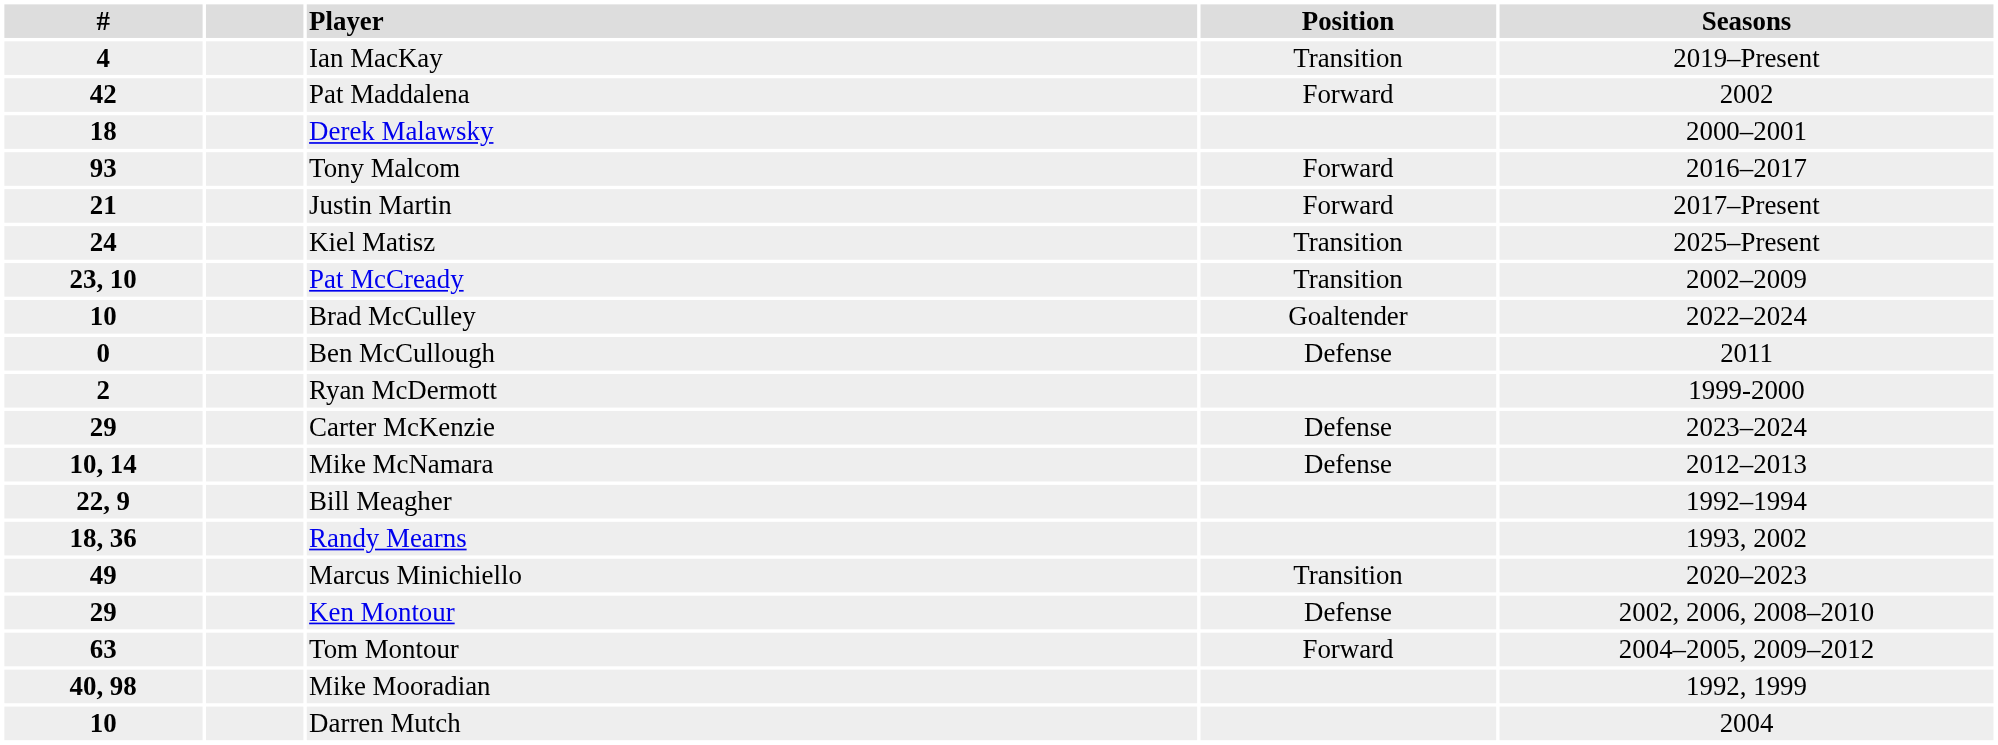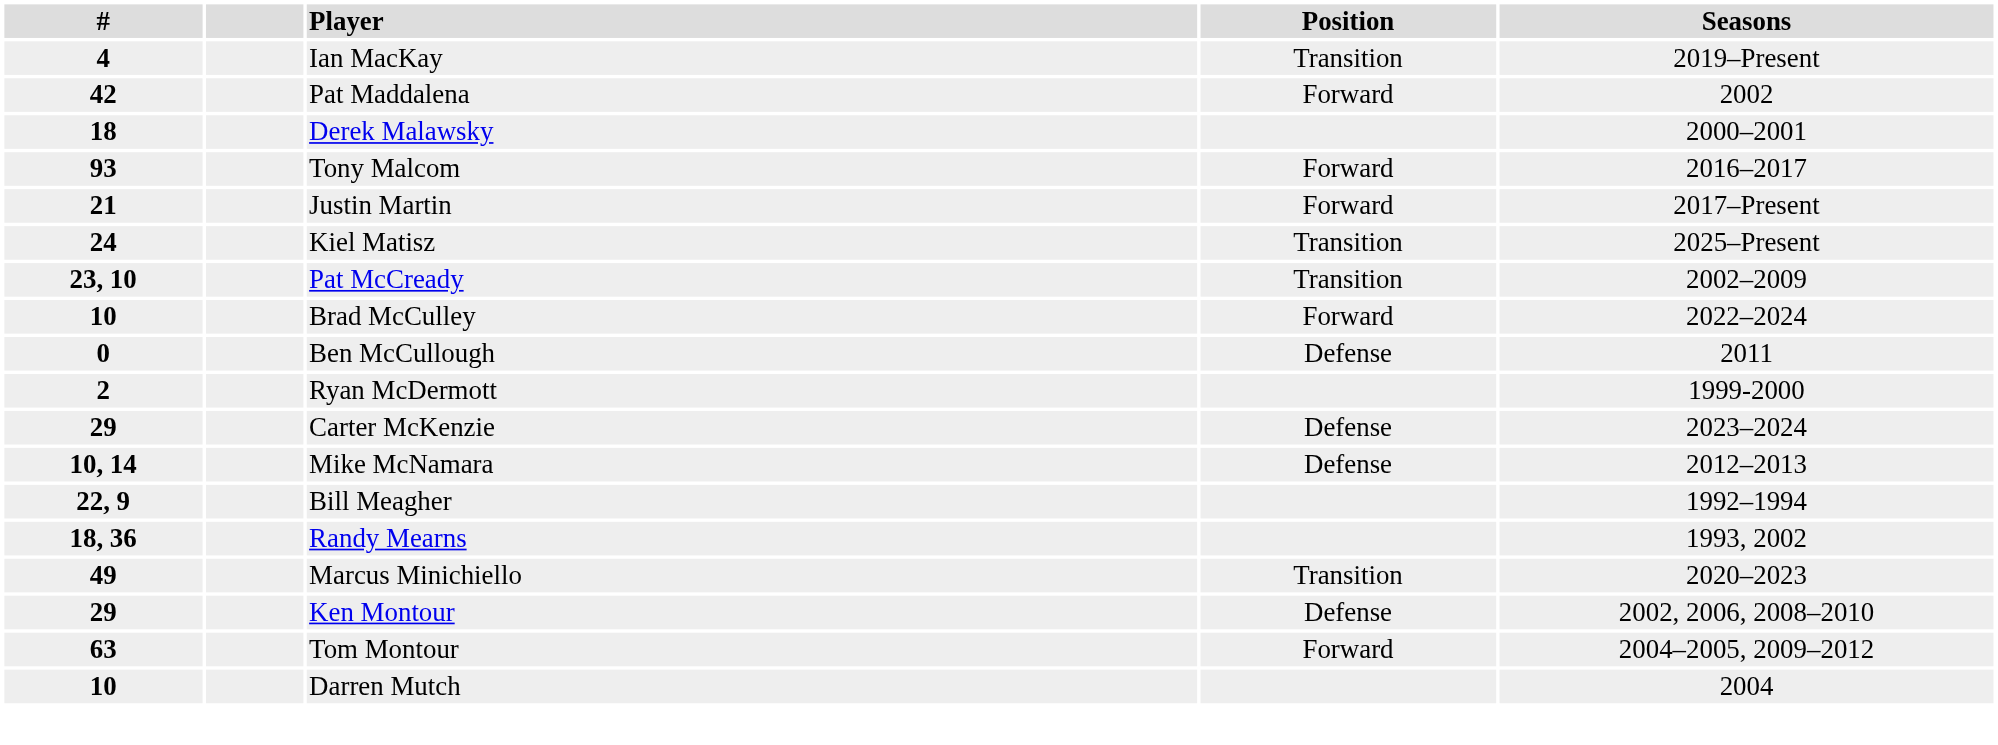Brad McCulley | Position: Goaltender -> Forward
- row: 40, 98 | Mike Mooradian | 1992, 1999
